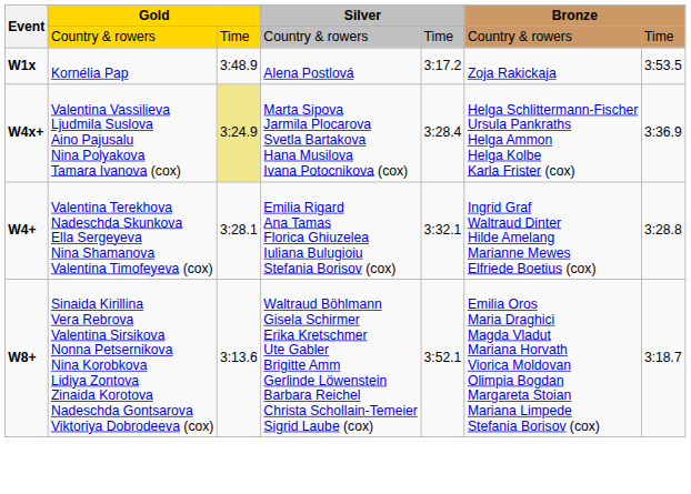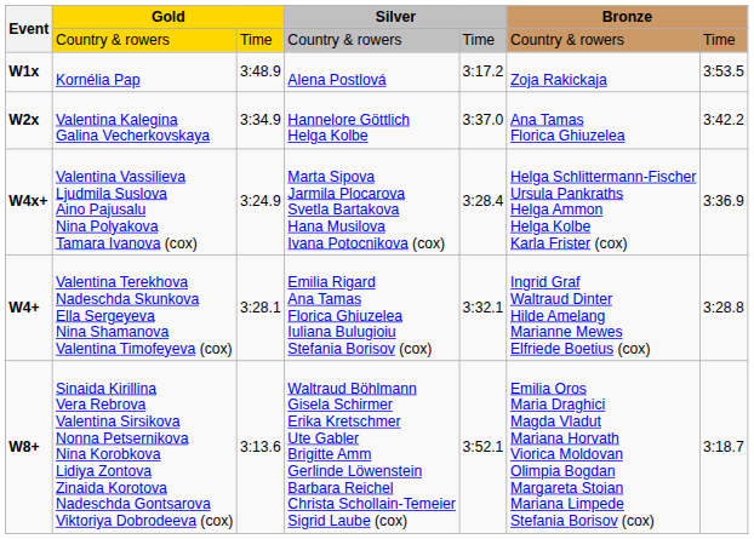+ row: W2x | Valentina Kalegina Galina Vecherkovskaya | 3:34.9 | Hannelore Göttlich Helga Kolbe | 3:37.0 | Ana Tamas Florica Ghiuzelea | 3:42.2
W4x+ | column 3: khaki background -> no background
